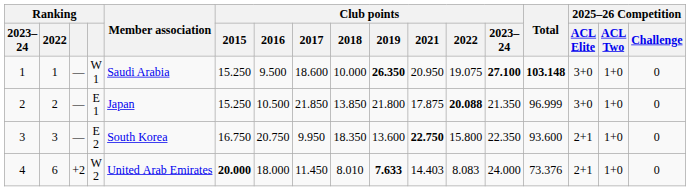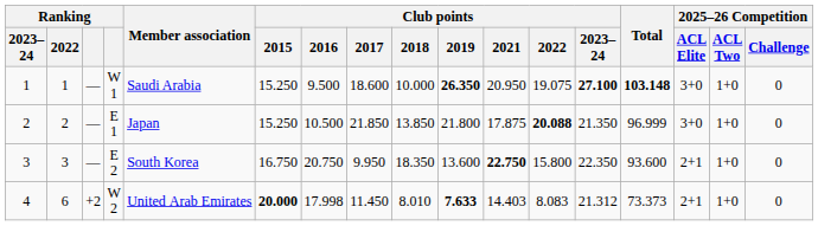4 | Club points / 2016: 18.000 -> 17.998
4 | Club points / 2023–24: 24.000 -> 21.312
4 | Total: 73.376 -> 73.373
